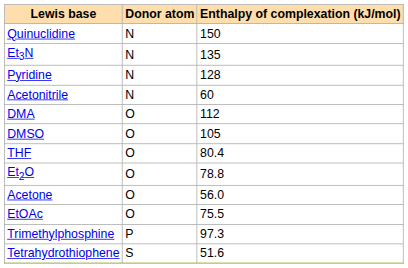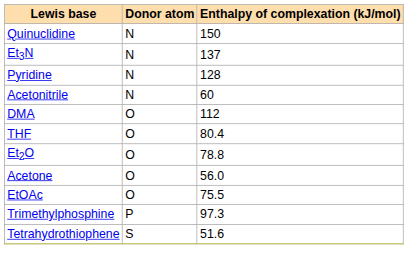Et3N | Enthalpy of complexation (kJ/mol): 135 -> 137
- row: DMSO | O | 105
